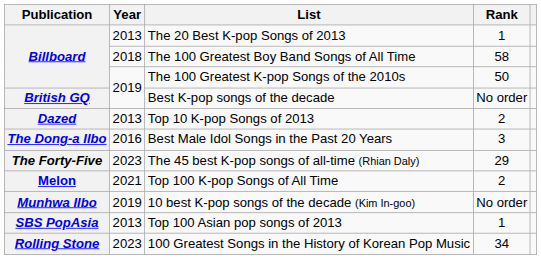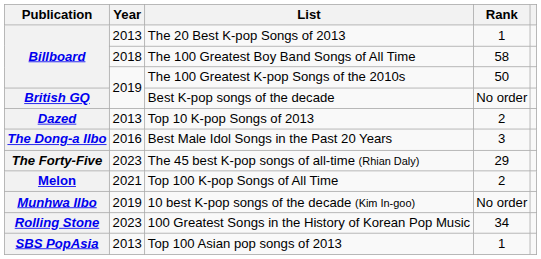rows swapped: 100 Greatest Songs in the History of Korean Pop Music <-> Top 100 Asian pop songs of 2013
